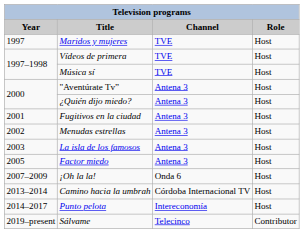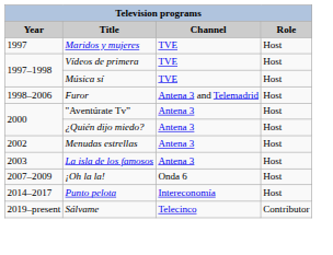+ row: 1998–2006 | Furor | Antena 3 and Telemadrid | Host
- row: 2001 | Fugitivos en la ciudad | Antena 3 | Host
- row: 2005 | Factor miedo | Antena 3 | Host
- row: 2013–2014 | Camino hacia la umbrah | Córdoba Internacional TV | Host
